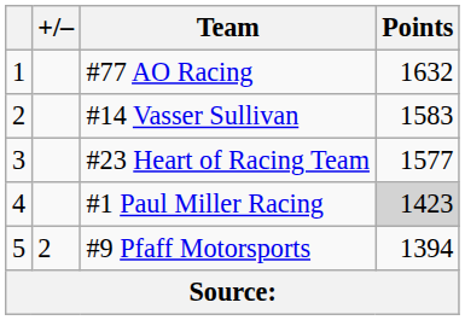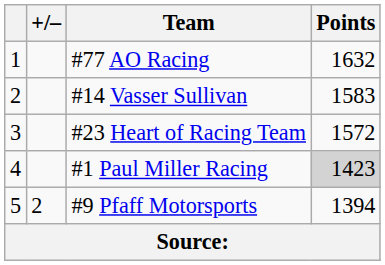#23 Heart of Racing Team | Points: 1577 -> 1572
